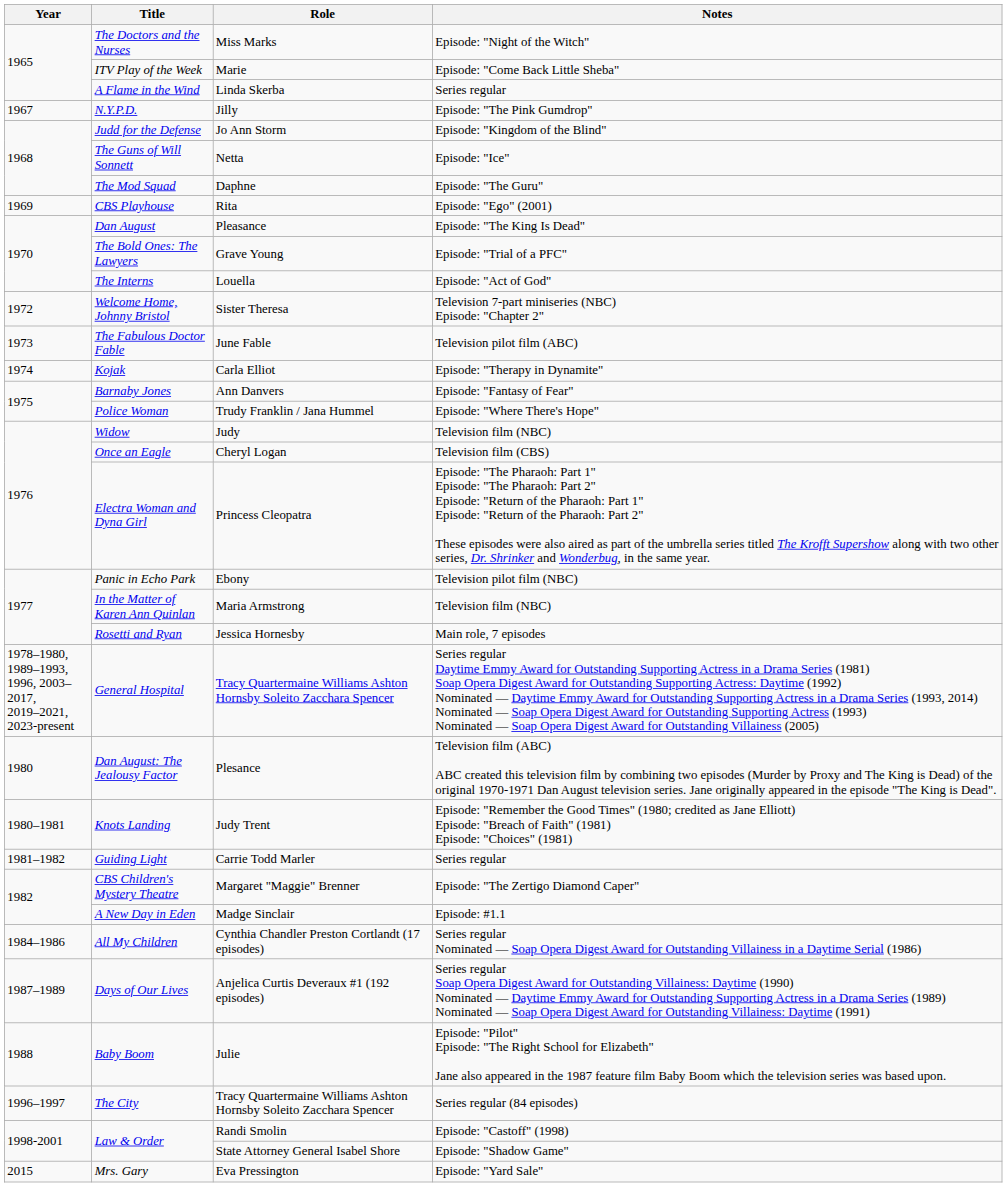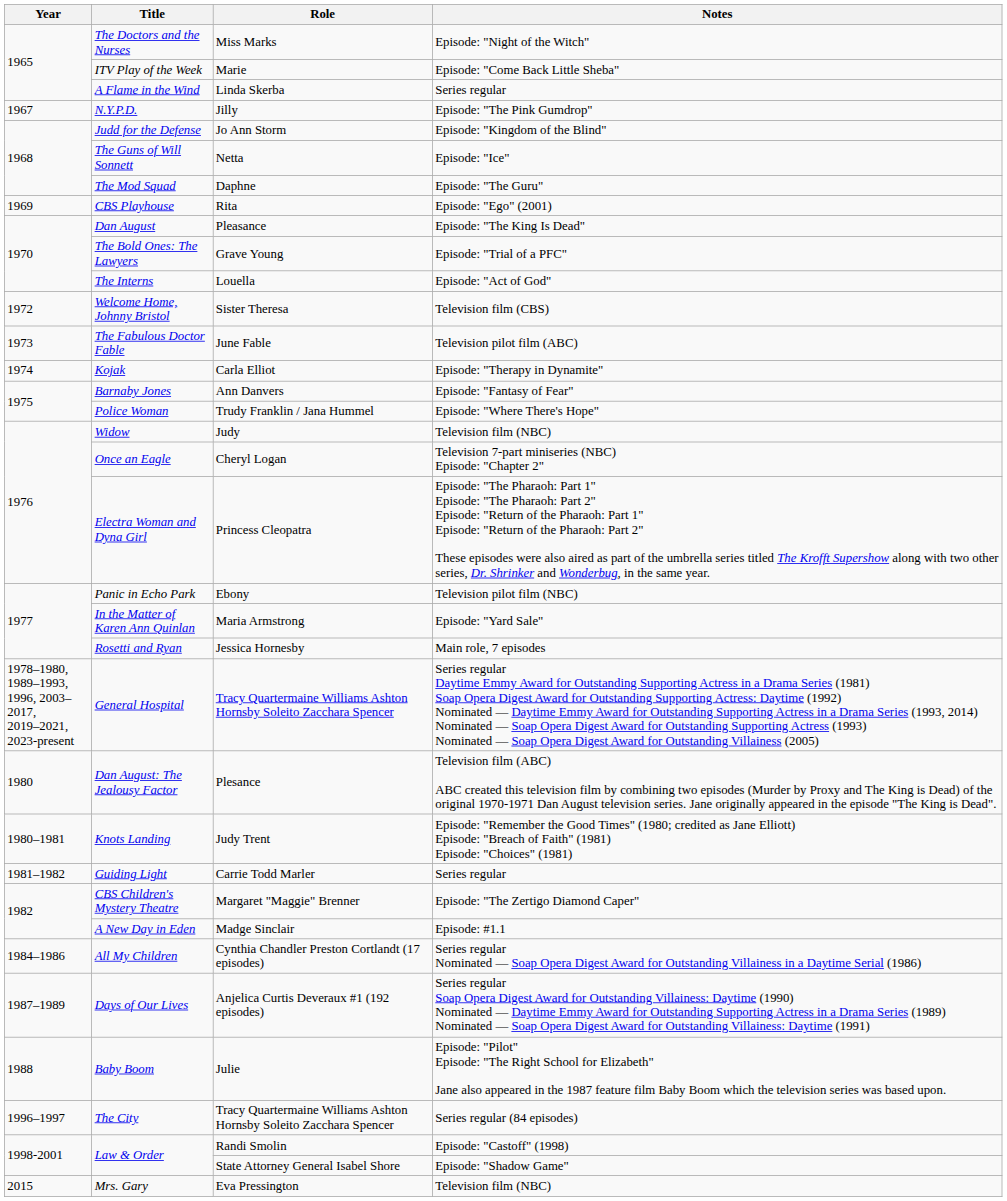Welcome Home, Johnny Bristol | Notes: Television 7-part miniseries (NBC) Episode: "Chapter 2" -> Television film (CBS)
Once an Eagle | Notes: Television film (CBS) -> Television 7-part miniseries (NBC) Episode: "Chapter 2"
In the Matter of Karen Ann Quinlan | Notes: Television film (NBC) -> Episode: "Yard Sale"
Mrs. Gary | Notes: Episode: "Yard Sale" -> Television film (NBC)
